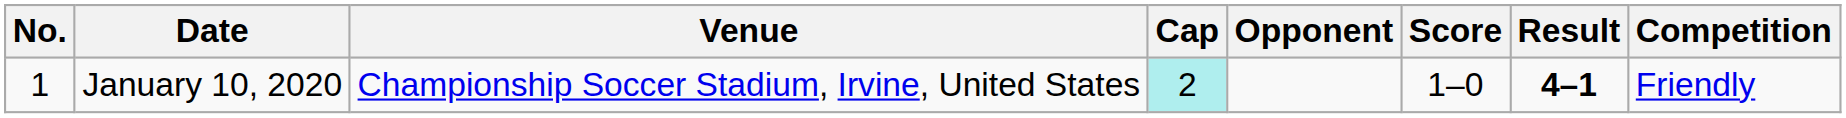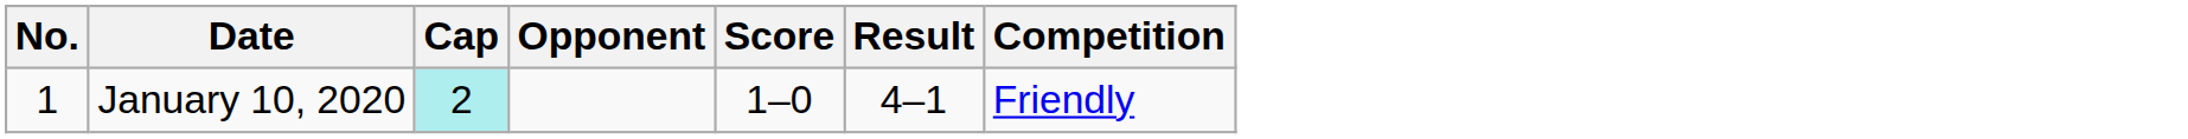- column: Venue | Championship Soccer Stadium, Irvine, United States
January 10, 2020 | Result: bold -> normal
